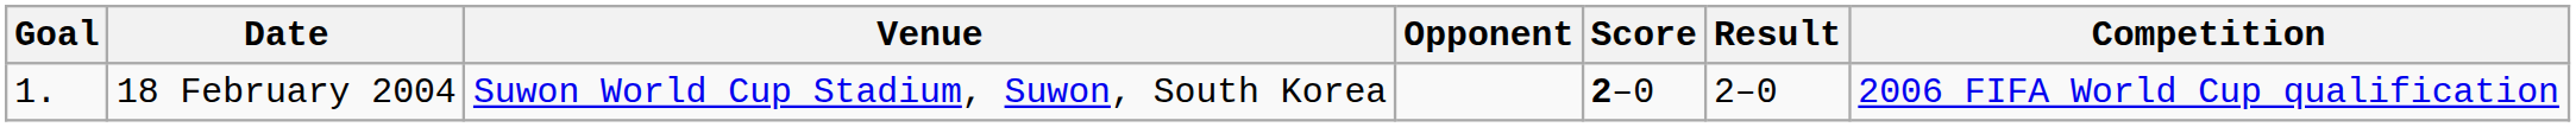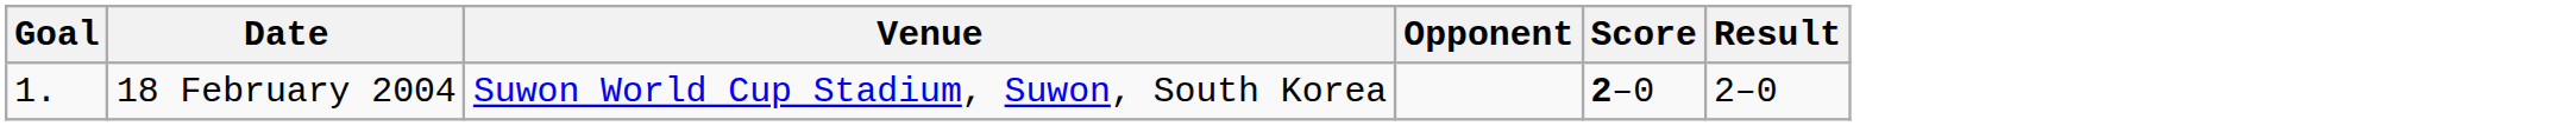- column: Competition | 2006 FIFA World Cup qualification
